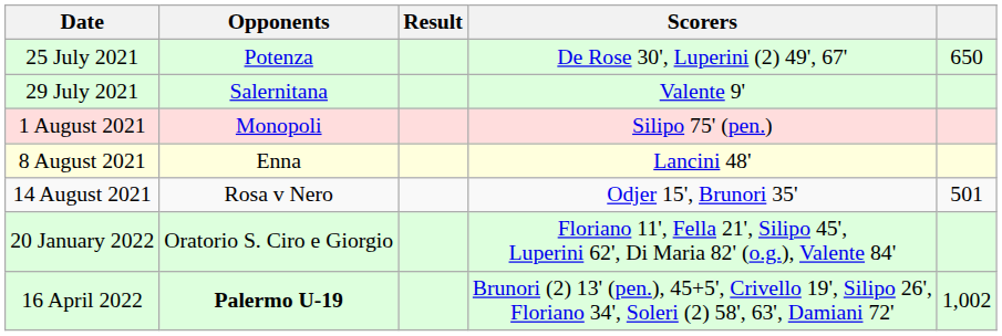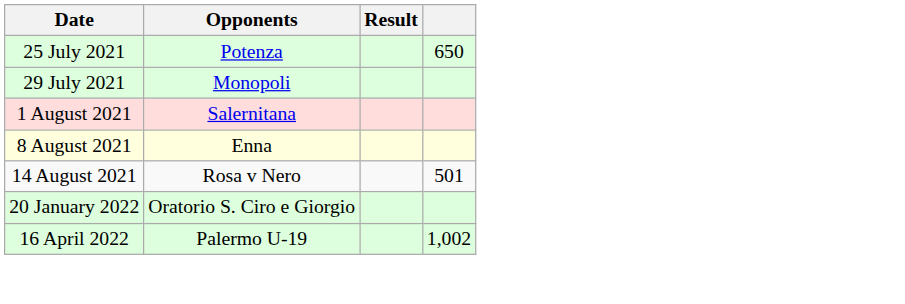- column: Scorers | De Rose 30', Luperini (2) 49', 67' | Valente 9' | Silipo 75' (pen.) | Lancini 48' | Odjer 15', Brunori 35' | Floriano 11', Fella 21', Silipo 45', Luperini 62', Di Maria 82' (o.g.), Valente 84' | Brunori (2) 13' (pen.), 45+5', Crivello 19', Silipo 26', Floriano 34', Soleri (2) 58', 63', Damiani 72'
29 July 2021 | Opponents: Salernitana -> Monopoli
1 August 2021 | Opponents: Monopoli -> Salernitana
16 April 2022 | Opponents: bold -> normal
